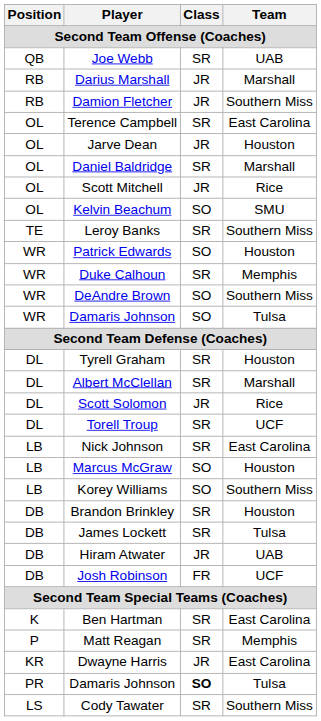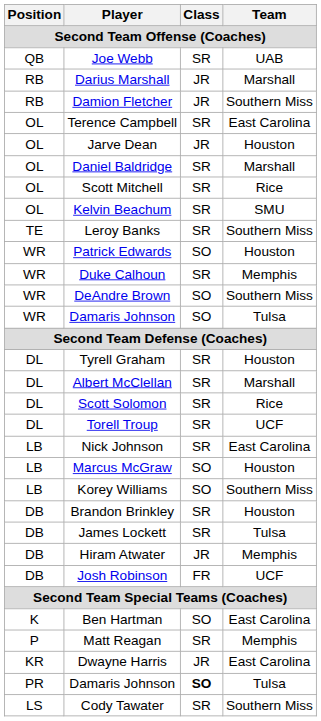Scott Mitchell | Class: JR -> SR
Kelvin Beachum | Class: SO -> SR
Scott Solomon | Class: JR -> SR
Hiram Atwater | Team: UAB -> Memphis
Ben Hartman | Class: SR -> SO
